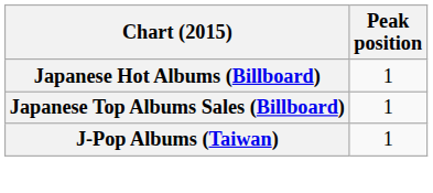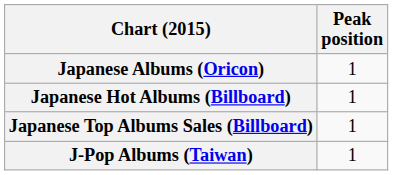+ row: Japanese Albums (Oricon) | 1
